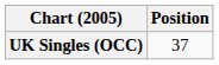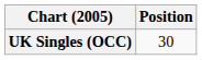UK Singles (OCC) | Position: 37 -> 30
